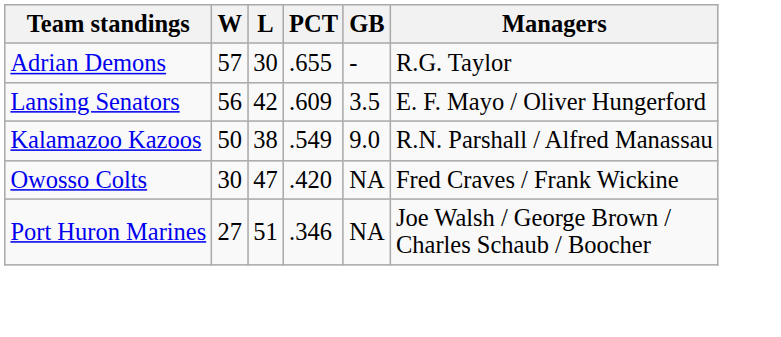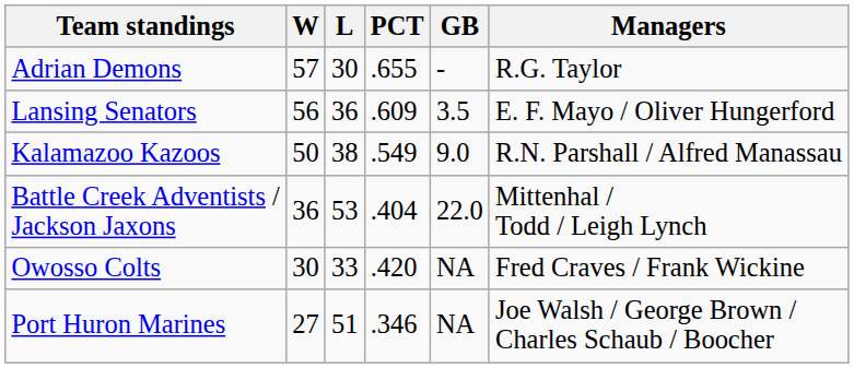Lansing Senators | L: 42 -> 36
+ row: Battle Creek Adventists / Jackson Jaxons | 36 | 53 | .404 | 22.0 | Mittenhal / Todd / Leigh Lynch
Owosso Colts | L: 47 -> 33
